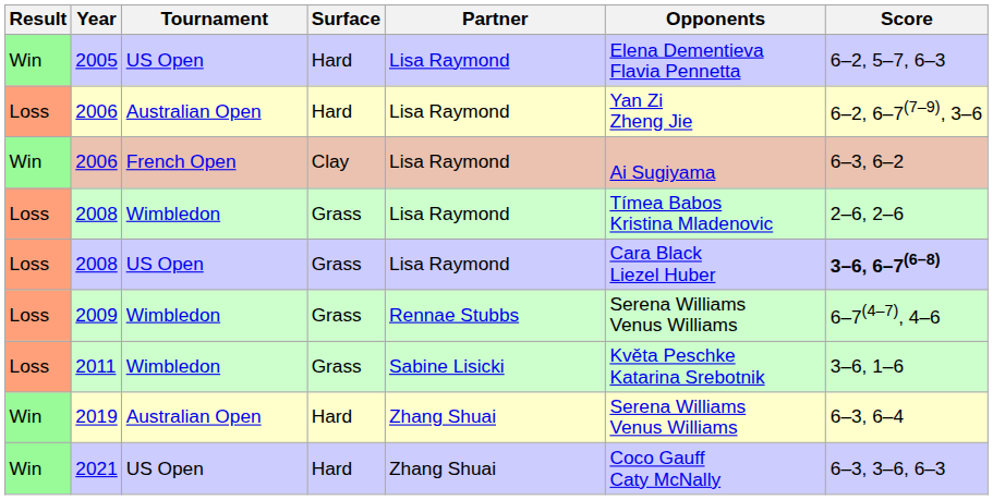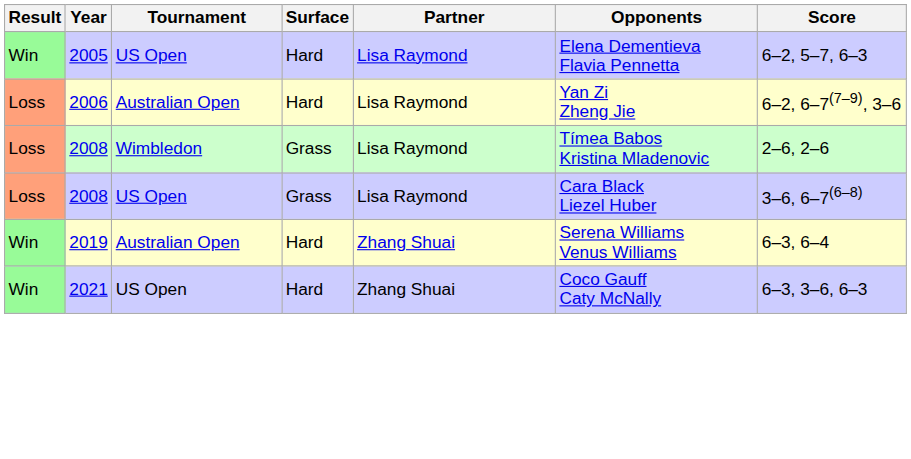- row: Win | 2006 | French Open | Clay | Lisa Raymond | Ai Sugiyama | 6–3, 6–2
2008 / US Open | Score: bold -> normal
- row: Loss | 2009 | Wimbledon | Grass | Rennae Stubbs | Serena Williams Venus Williams | 6–7(4–7), 4–6
- row: Loss | 2011 | Wimbledon | Grass | Sabine Lisicki | Květa Peschke Katarina Srebotnik | 3–6, 1–6
